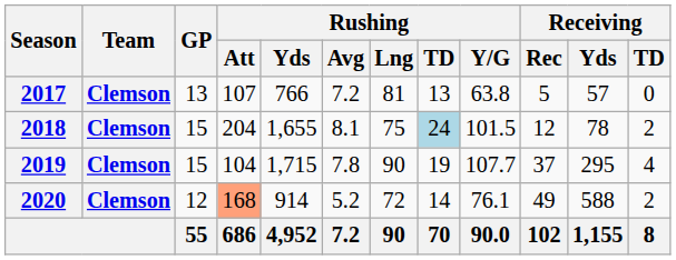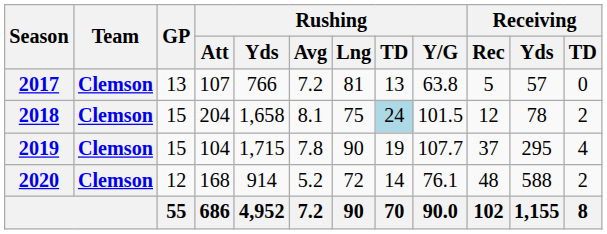2018 | Rushing / Yds: 1,655 -> 1,658
2020 | Rushing / Att: lightsalmon background -> no background
2020 | Receiving / Rec: 49 -> 48
